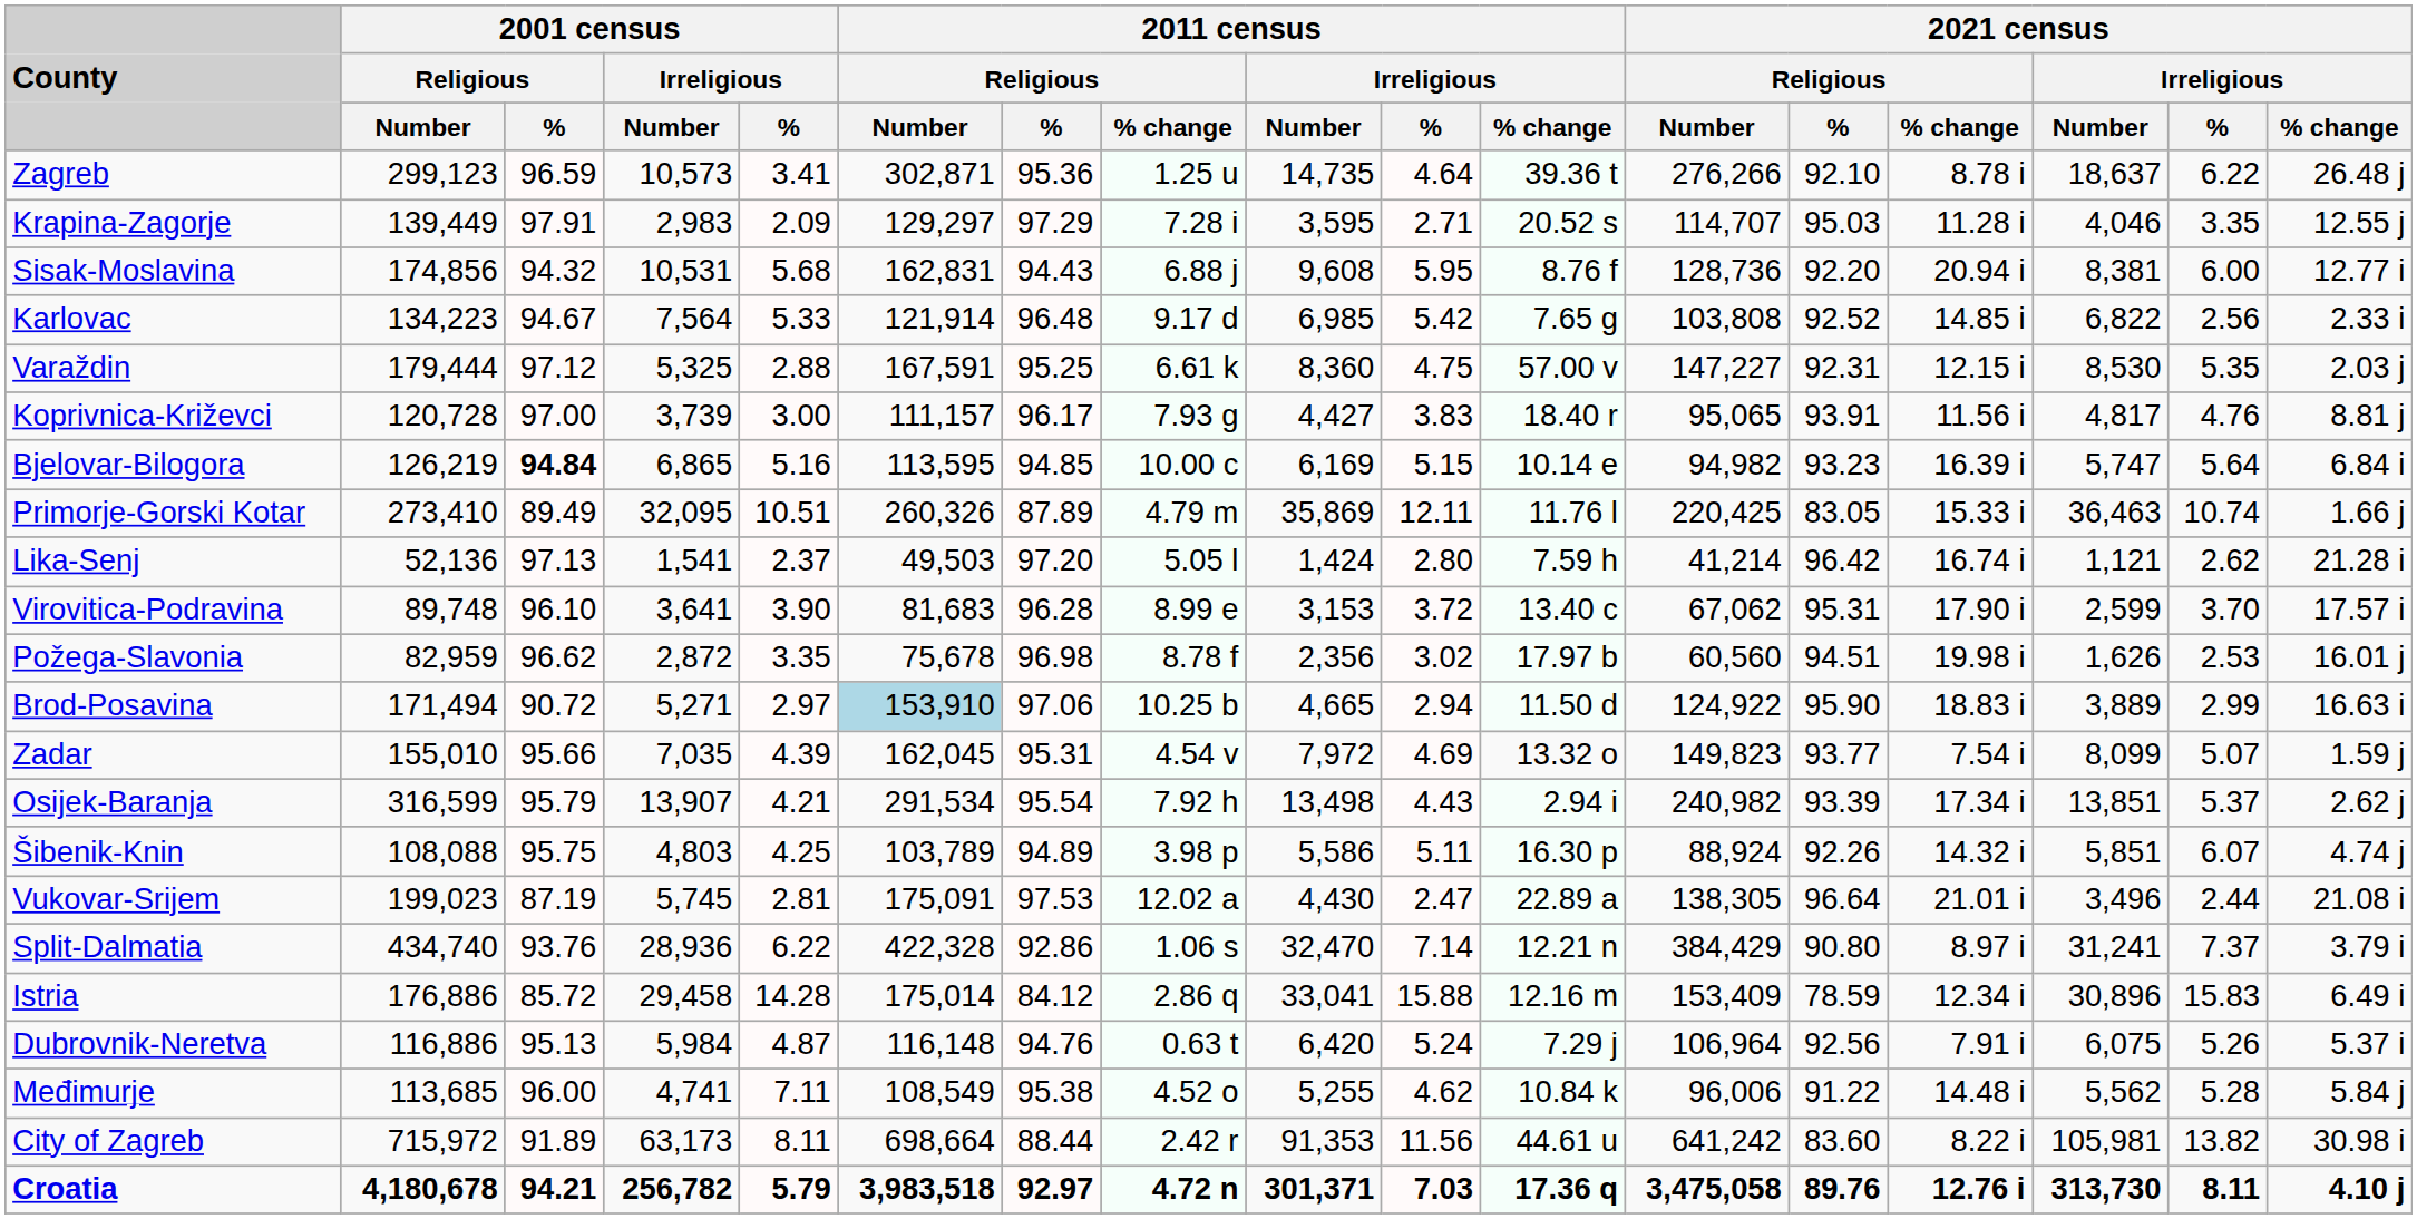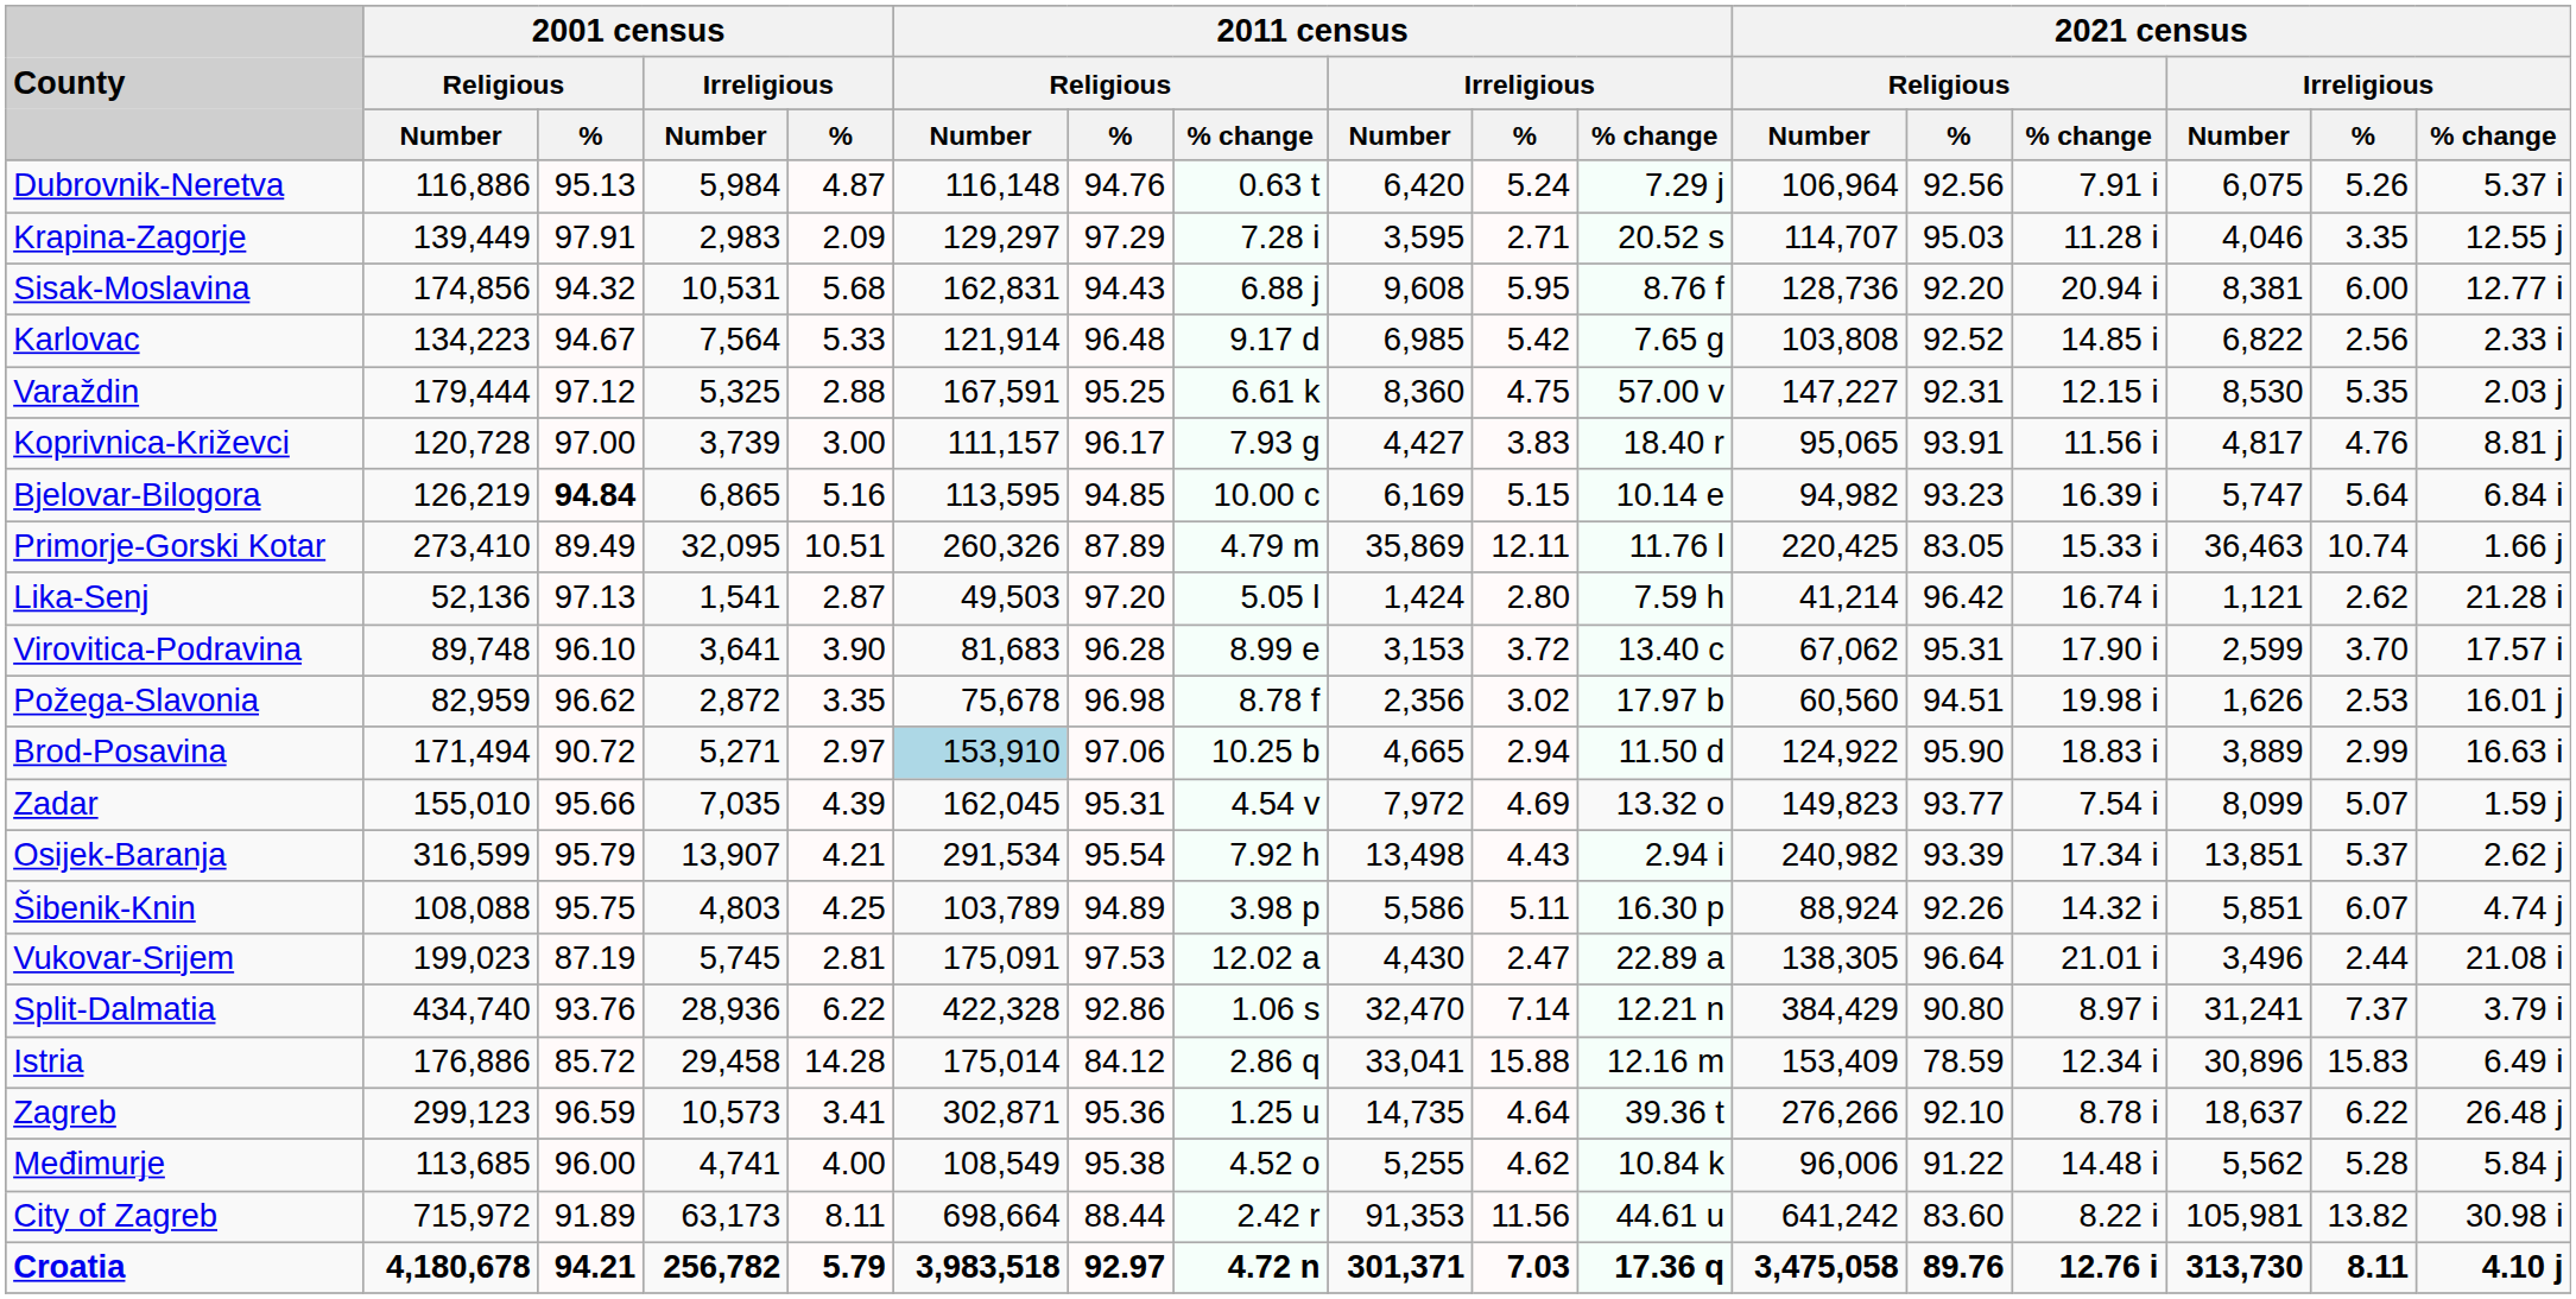rows swapped: Zagreb <-> Dubrovnik-Neretva
Lika-Senj | 2001 census / Irreligious / %: 2.37 -> 2.87
Međimurje | 2001 census / Irreligious / %: 7.11 -> 4.00
